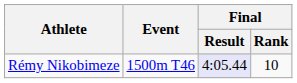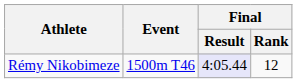Rémy Nikobimeze | Final / Rank: 10 -> 12
